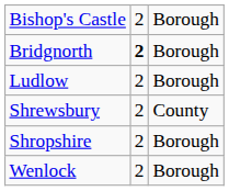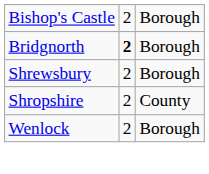- row: Ludlow | 2 | Borough
Shrewsbury | column 3: County -> Borough
Shropshire | column 3: Borough -> County
